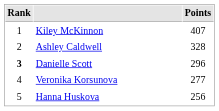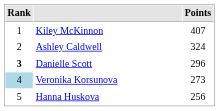Ashley Caldwell | Points: 328 -> 324
Veronika Korsunova | Rank: no background -> lightblue background
Veronika Korsunova | Points: 277 -> 273
